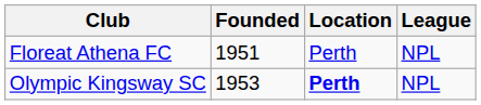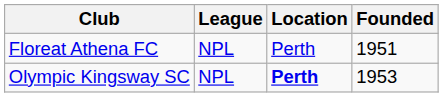columns swapped: Founded <-> League
